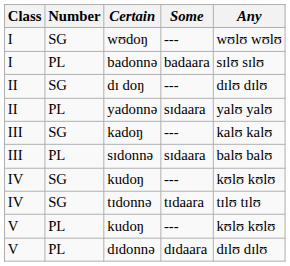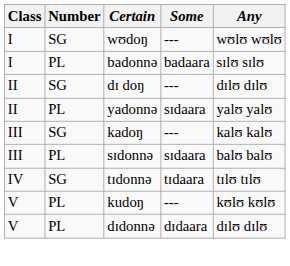- row: IV | SG | kudoŋ | --- | kʊlʊ kʊlʊ
